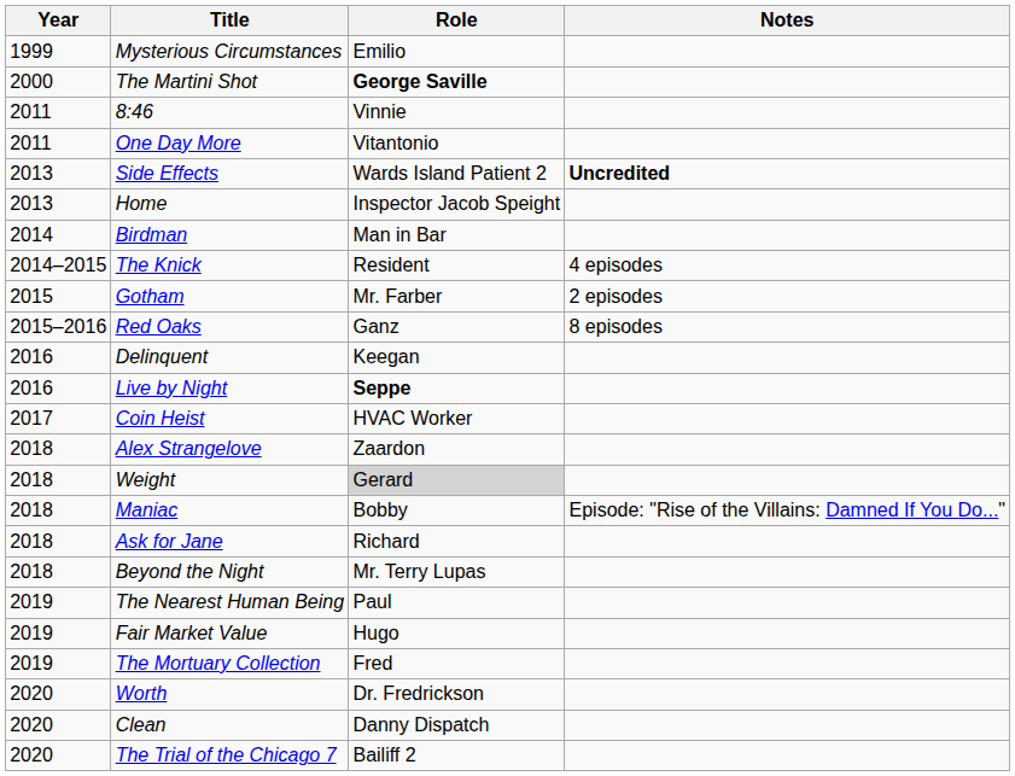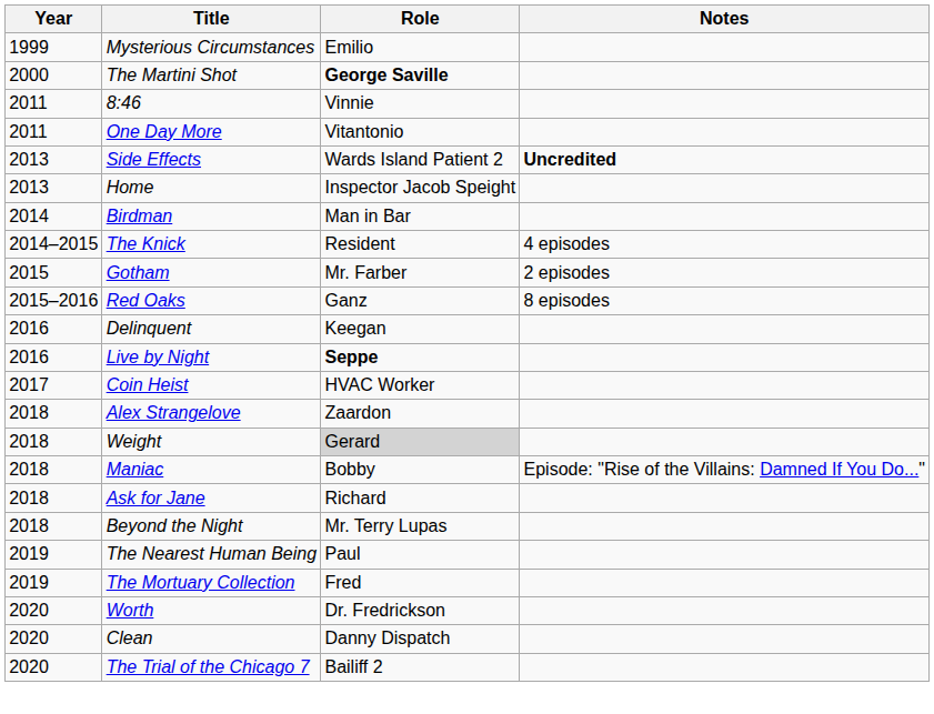- row: 2019 | Fair Market Value | Hugo
